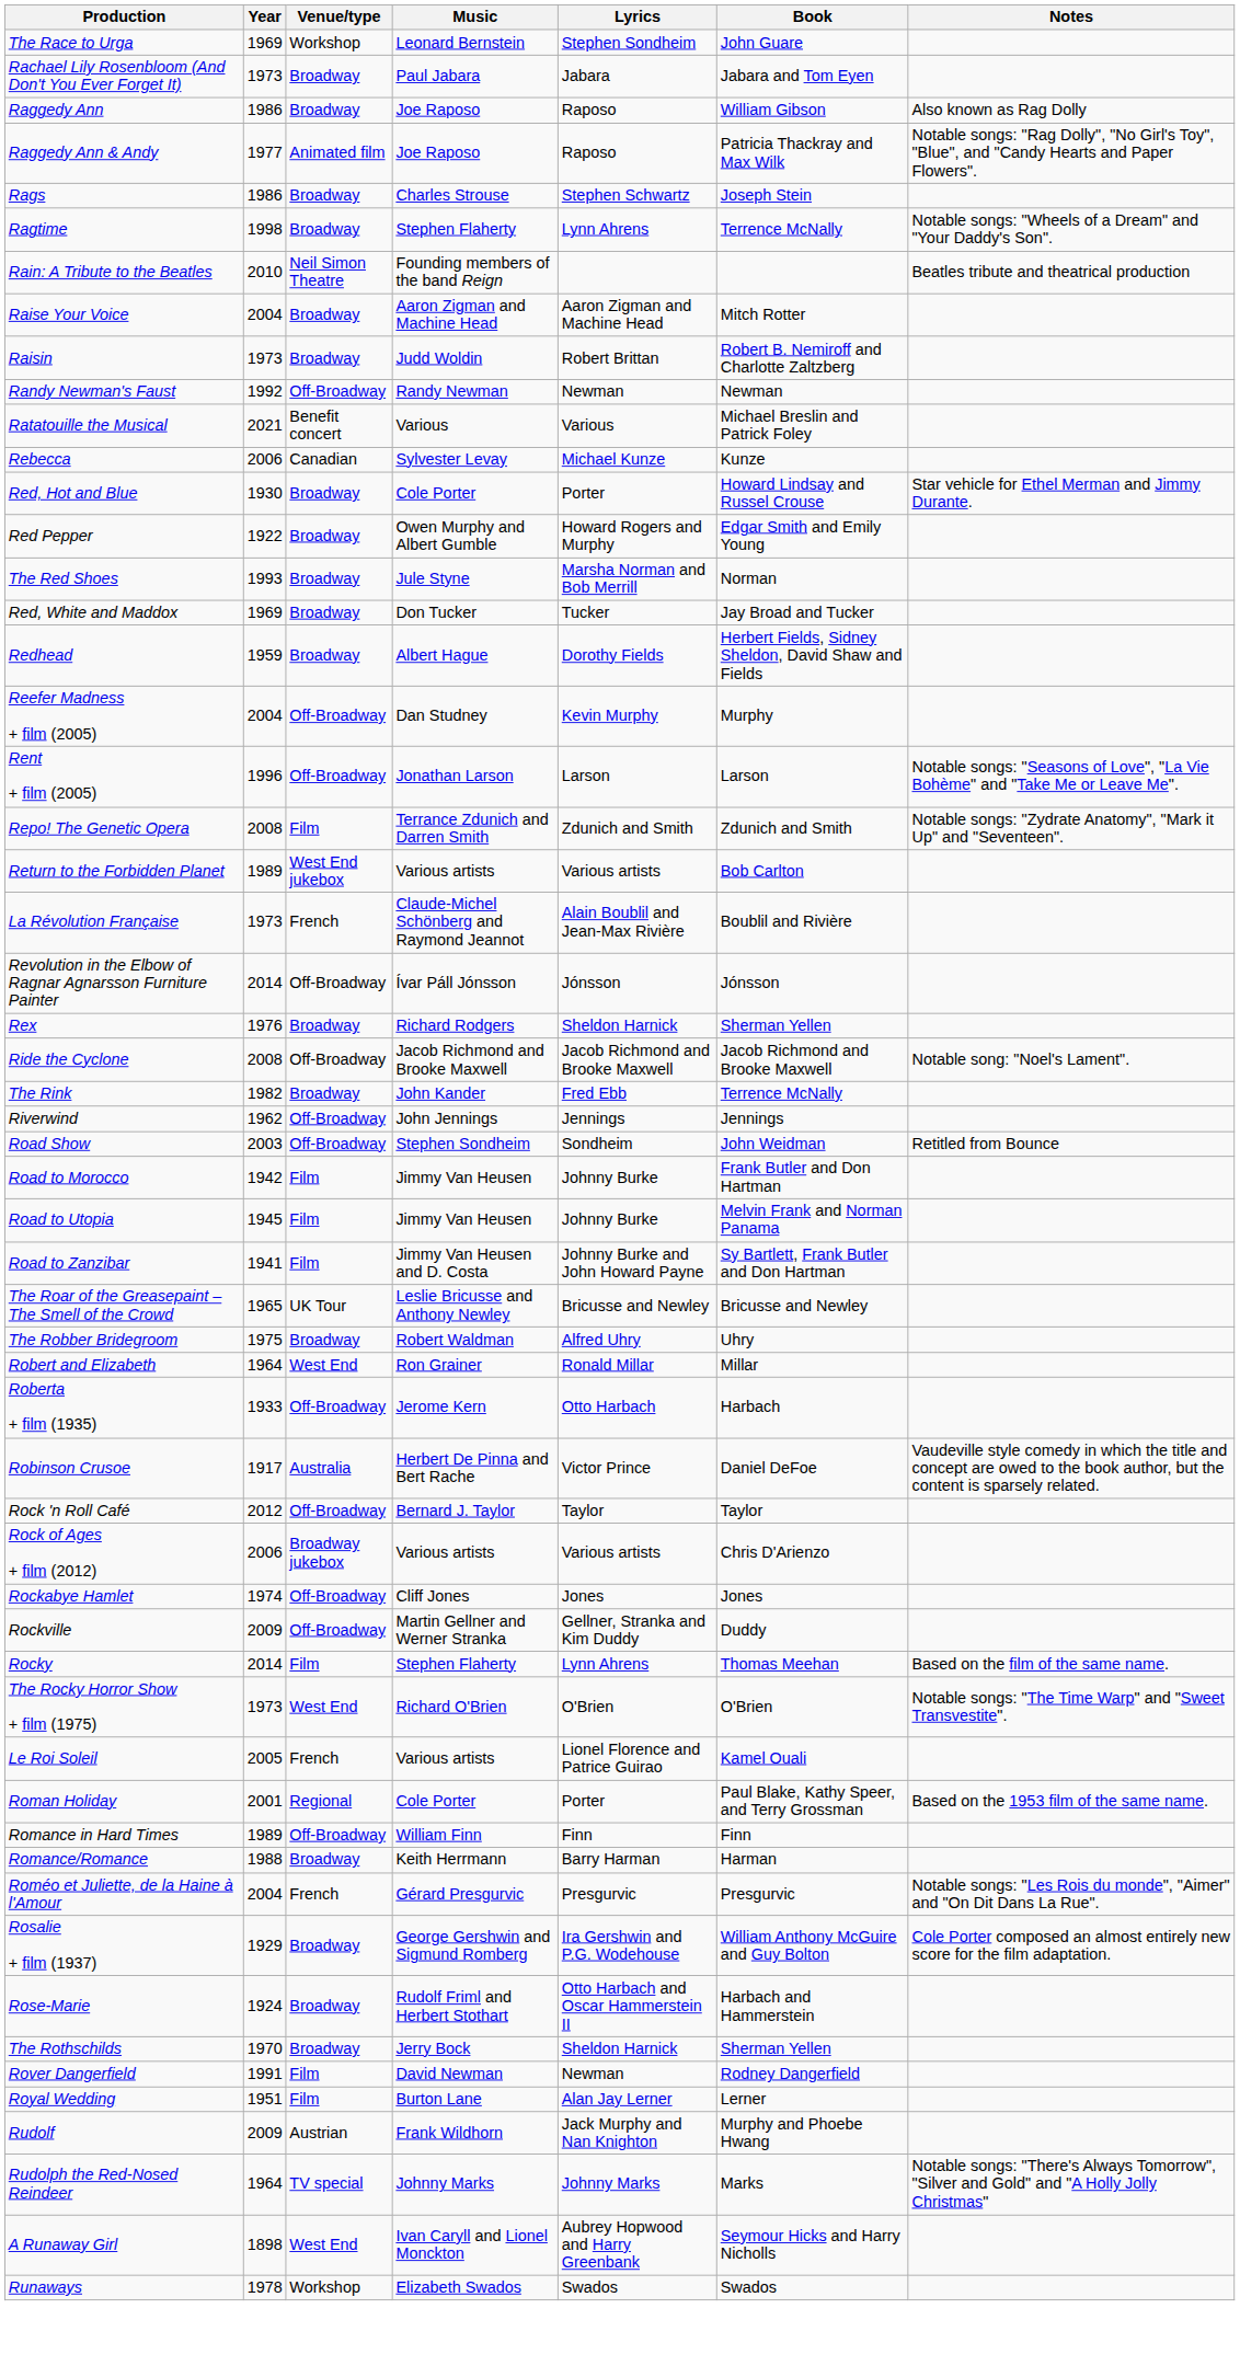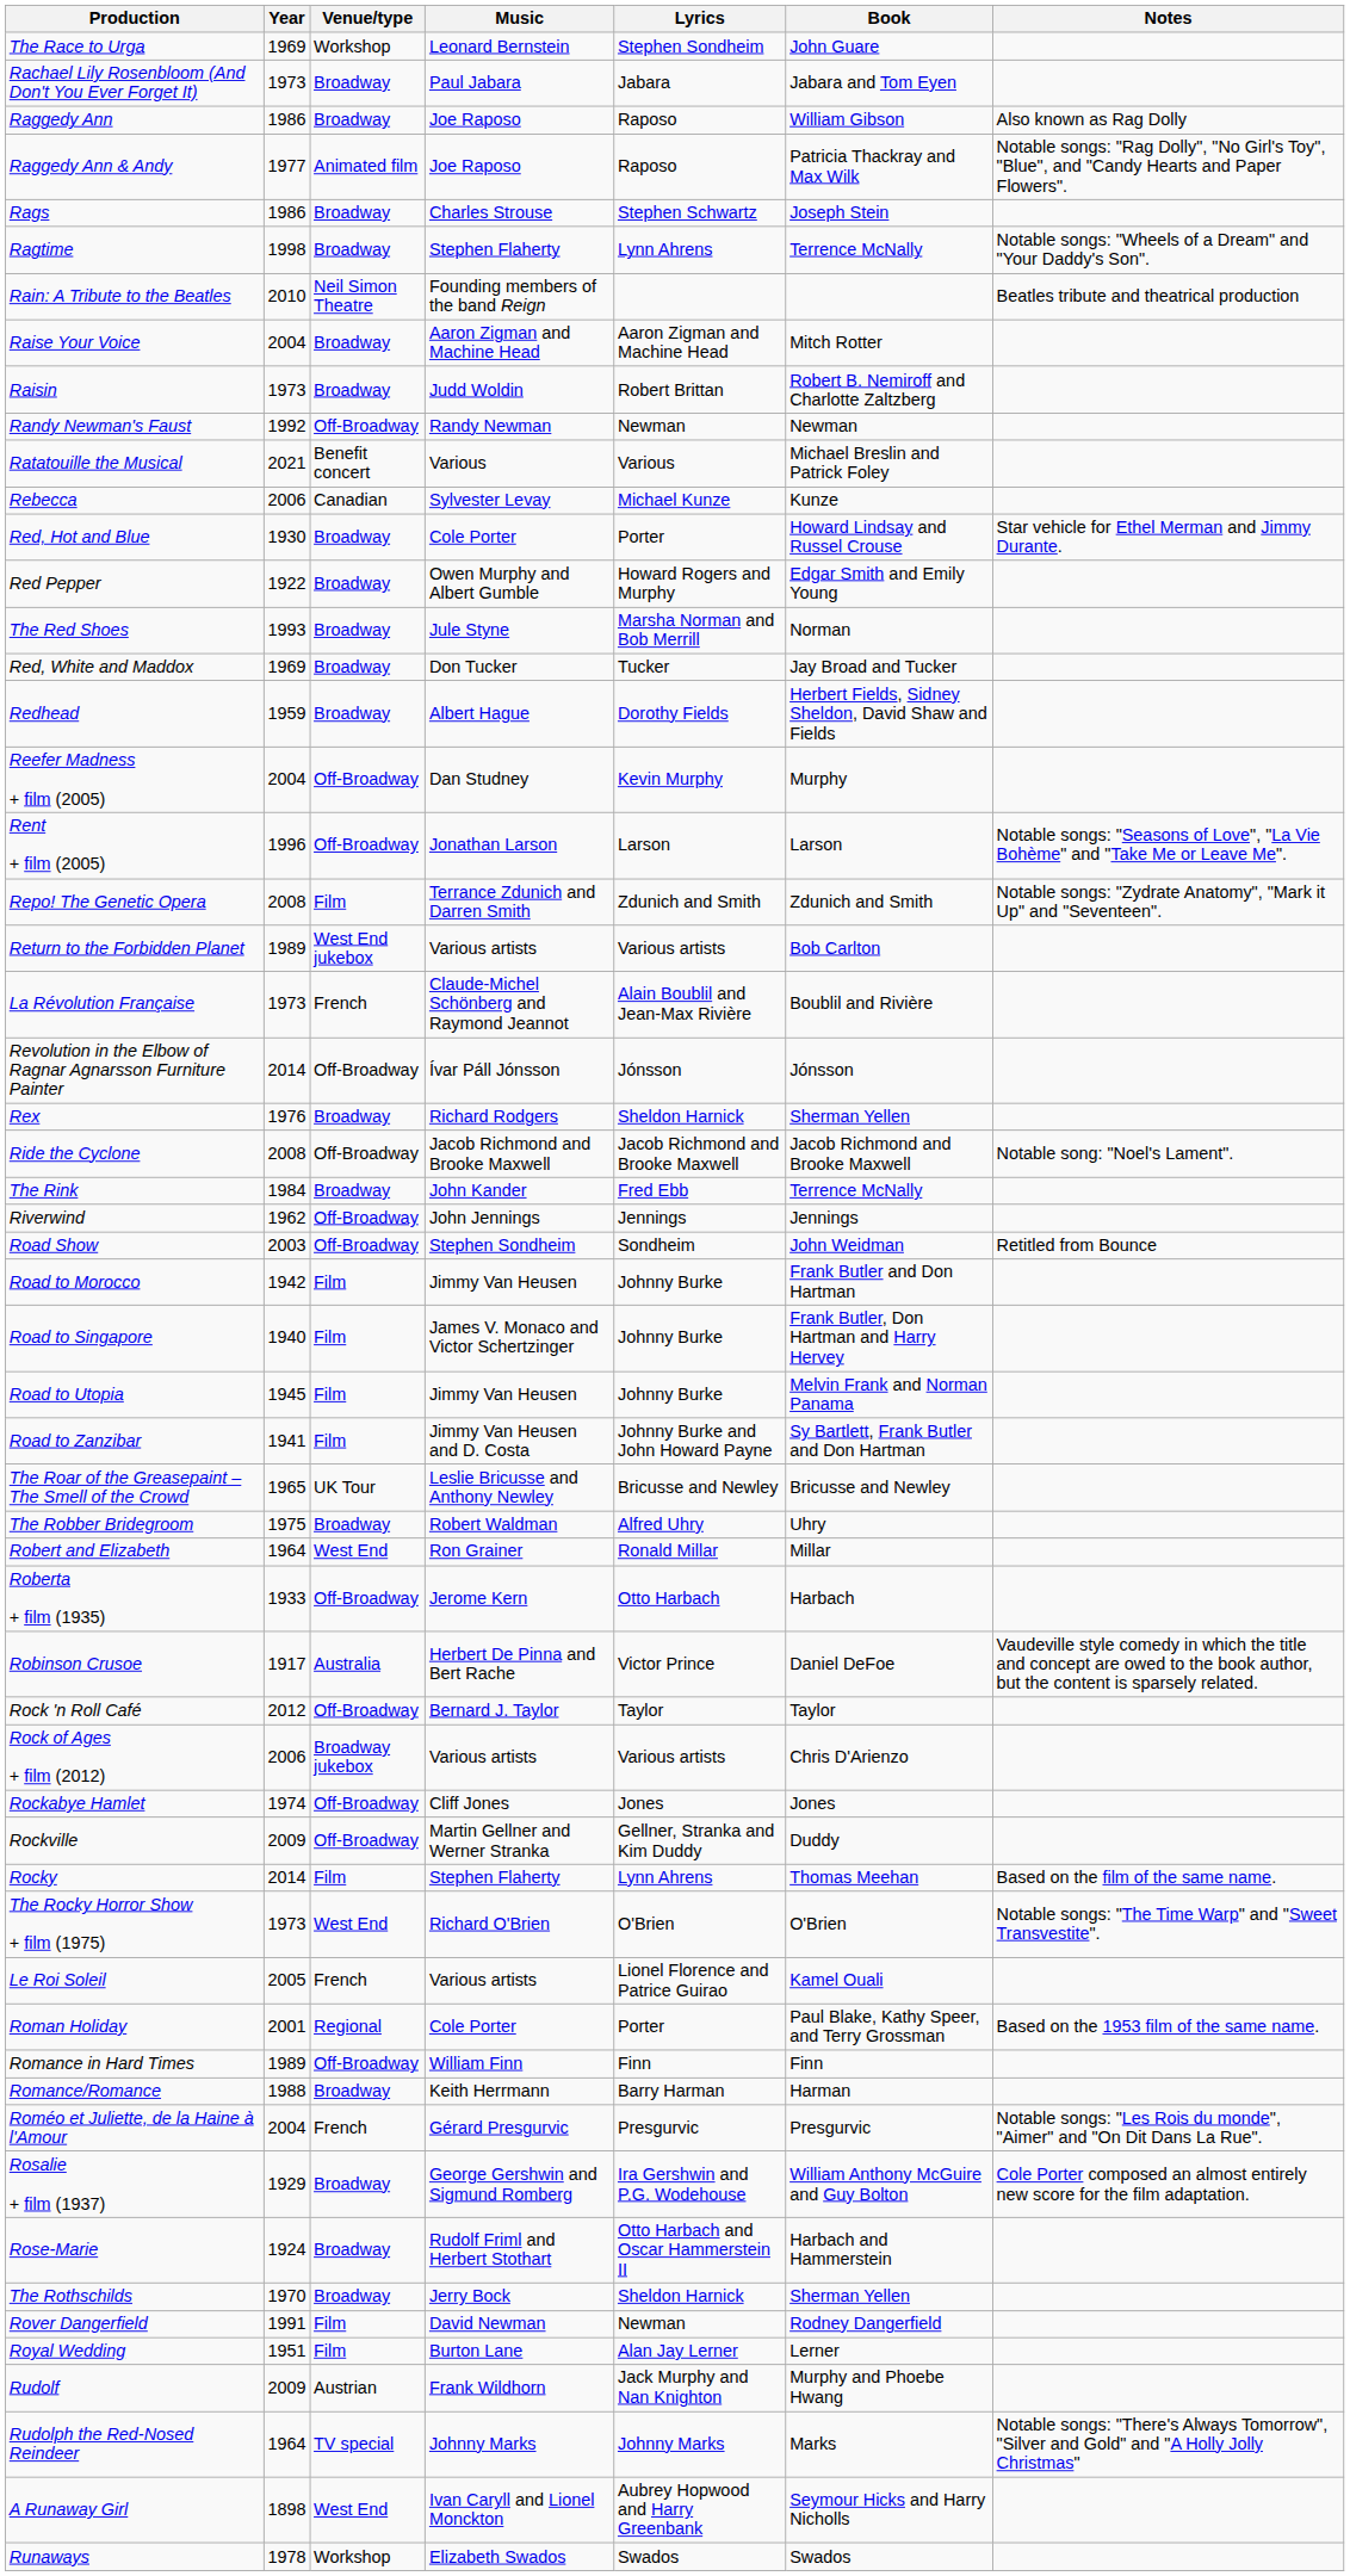The Rink | Year: 1982 -> 1984
+ row: Road to Singapore | 1940 | Film | James V. Monaco and Victor Schertzinger | Johnny Burke | Frank Butler, Don Hartman and Harry Hervey
